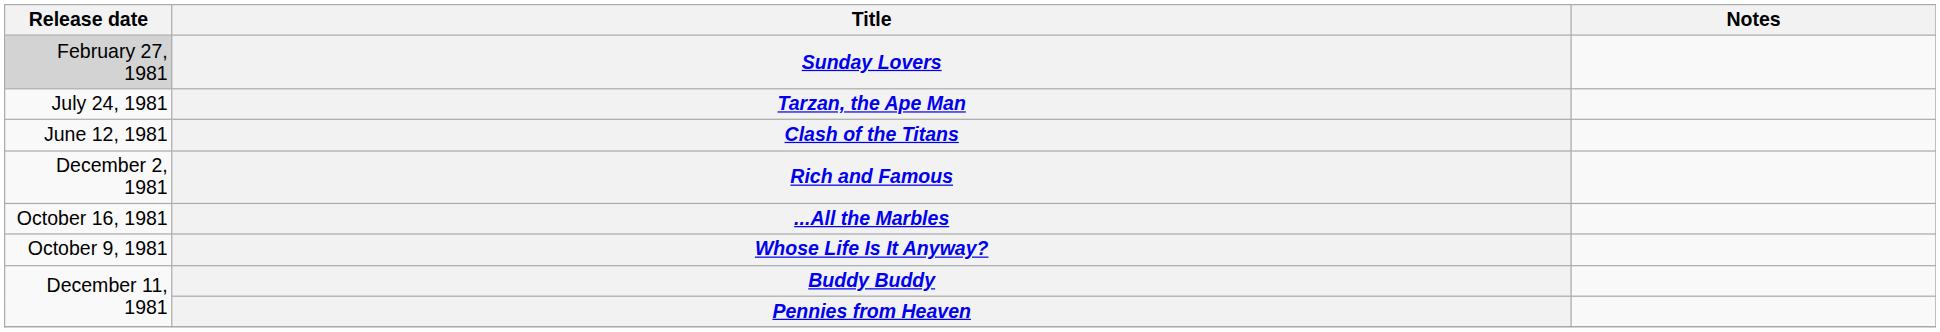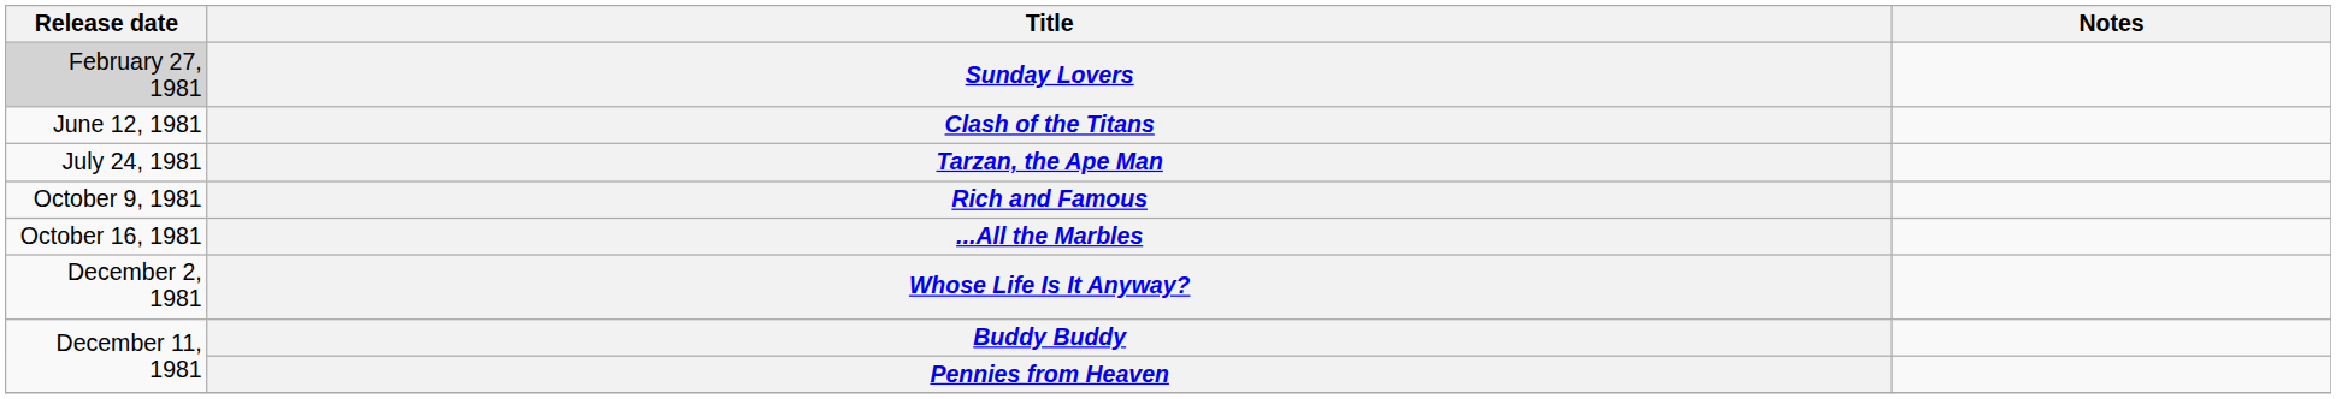rows swapped: Clash of the Titans <-> Tarzan, the Ape Man
Rich and Famous | Release date: December 2, 1981 -> October 9, 1981
Whose Life Is It Anyway? | Release date: October 9, 1981 -> December 2, 1981
